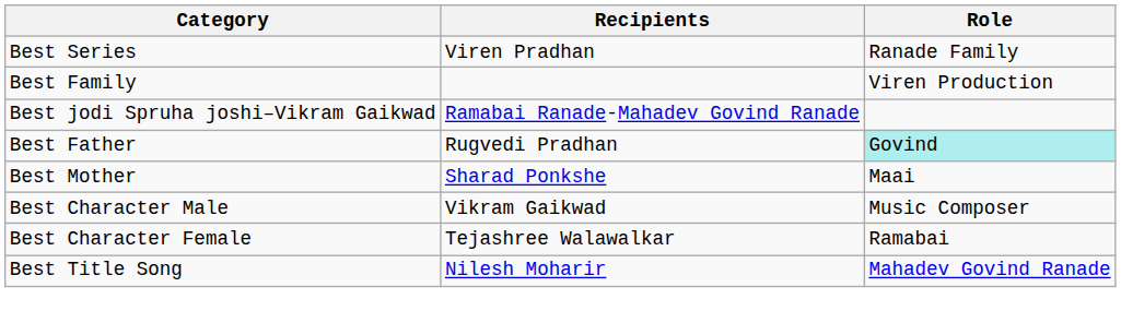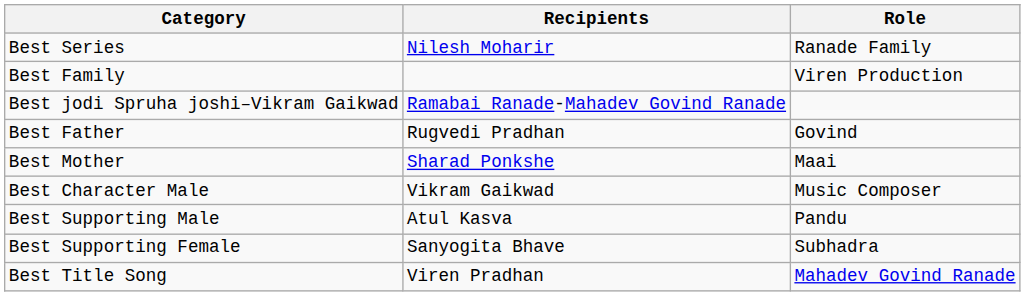Best Series | Recipients: Viren Pradhan -> Nilesh Moharir
Best Father | Role: paleturquoise background -> no background
- row: Best Character Female | Tejashree Walawalkar | Ramabai
+ row: Best Supporting Male | Atul Kasva | Pandu
+ row: Best Supporting Female | Sanyogita Bhave | Subhadra
Best Title Song | Recipients: Nilesh Moharir -> Viren Pradhan
